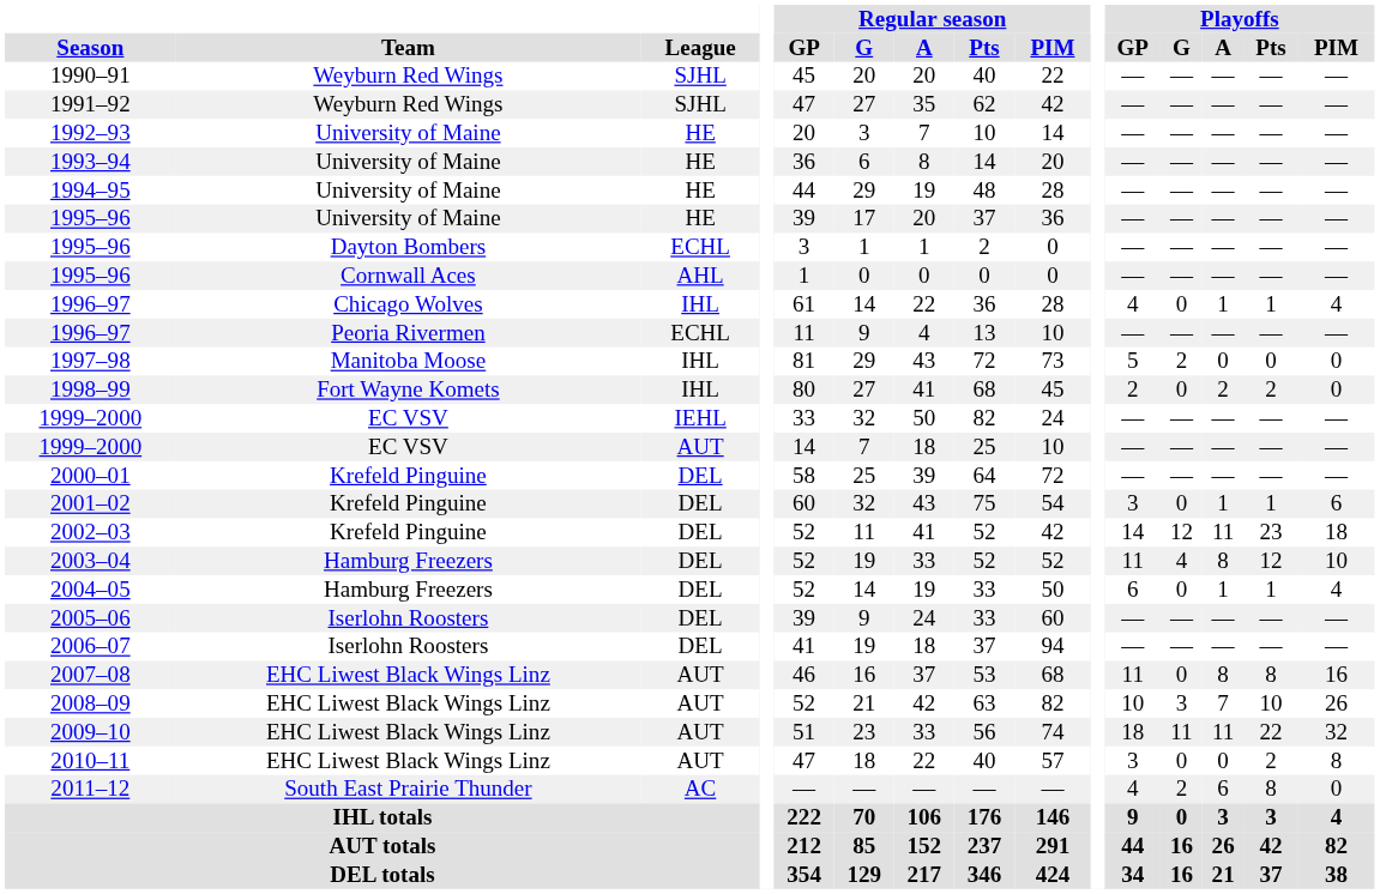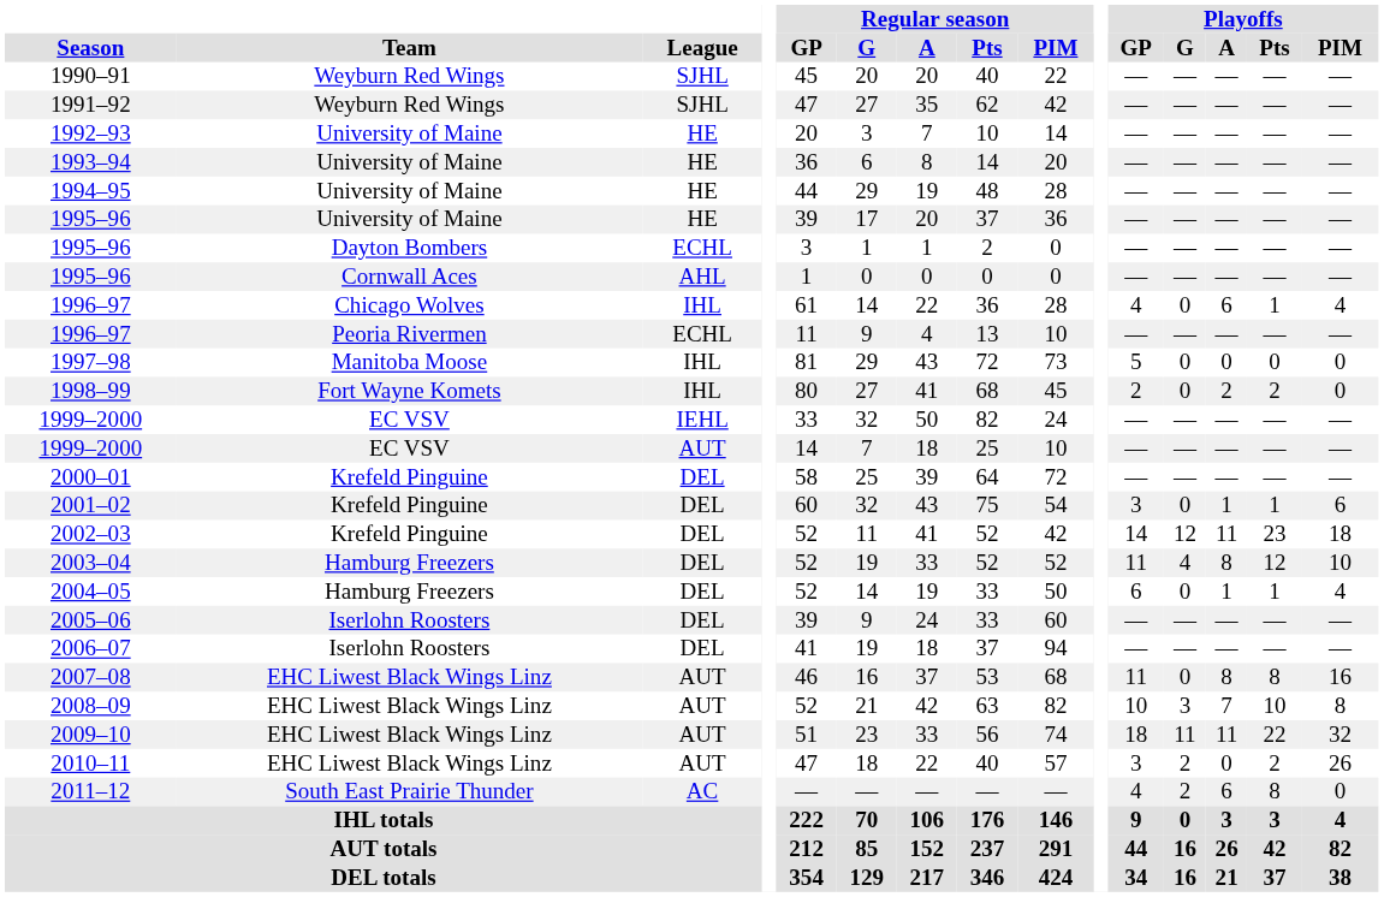1996–97 / IHL | Playoffs / A: 1 -> 6
1997–98 | Playoffs / G: 2 -> 0
2008–09 | Playoffs / PIM: 26 -> 8
2010–11 | Playoffs / G: 0 -> 2
2010–11 | Playoffs / PIM: 8 -> 26
